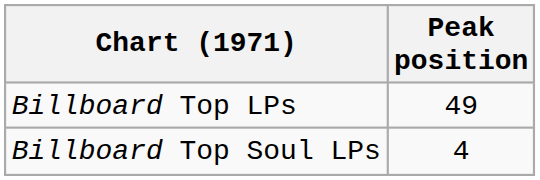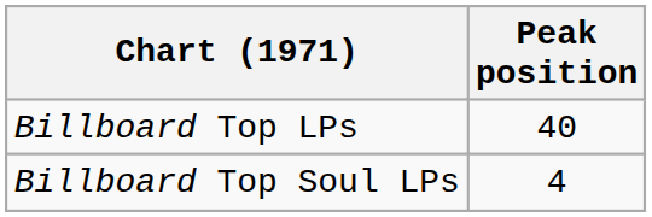Billboard Top LPs | Peak position: 49 -> 40
